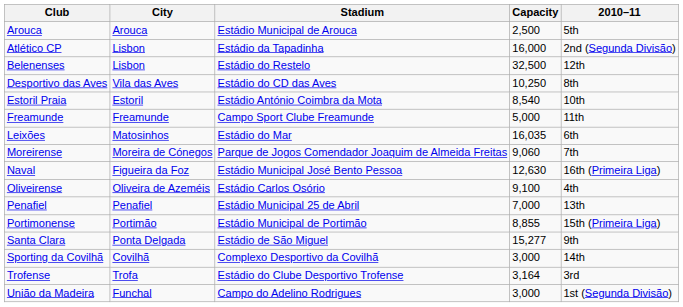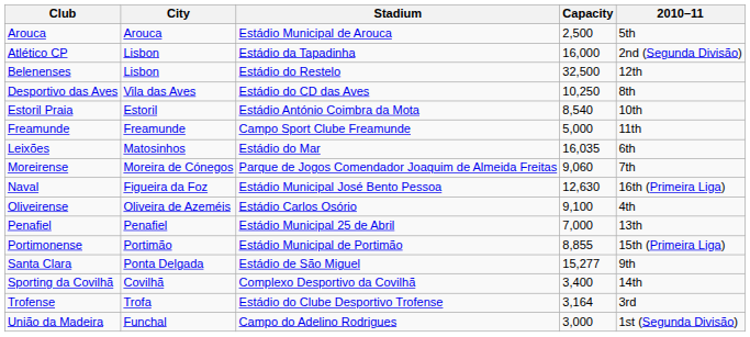Sporting da Covilhã | Capacity: 3,000 -> 3,400
